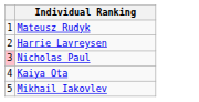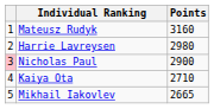+ column: Points | 3160 | 2980 | 2900 | 2710 | 2665
